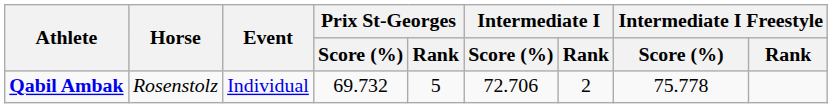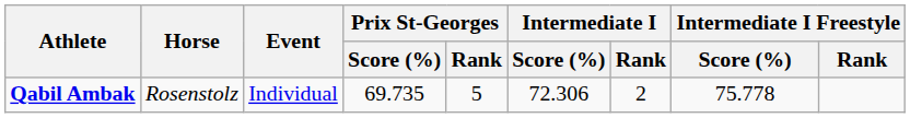Qabil Ambak | Prix St-Georges / Score (%): 69.732 -> 69.735
Qabil Ambak | Intermediate I / Score (%): 72.706 -> 72.306
